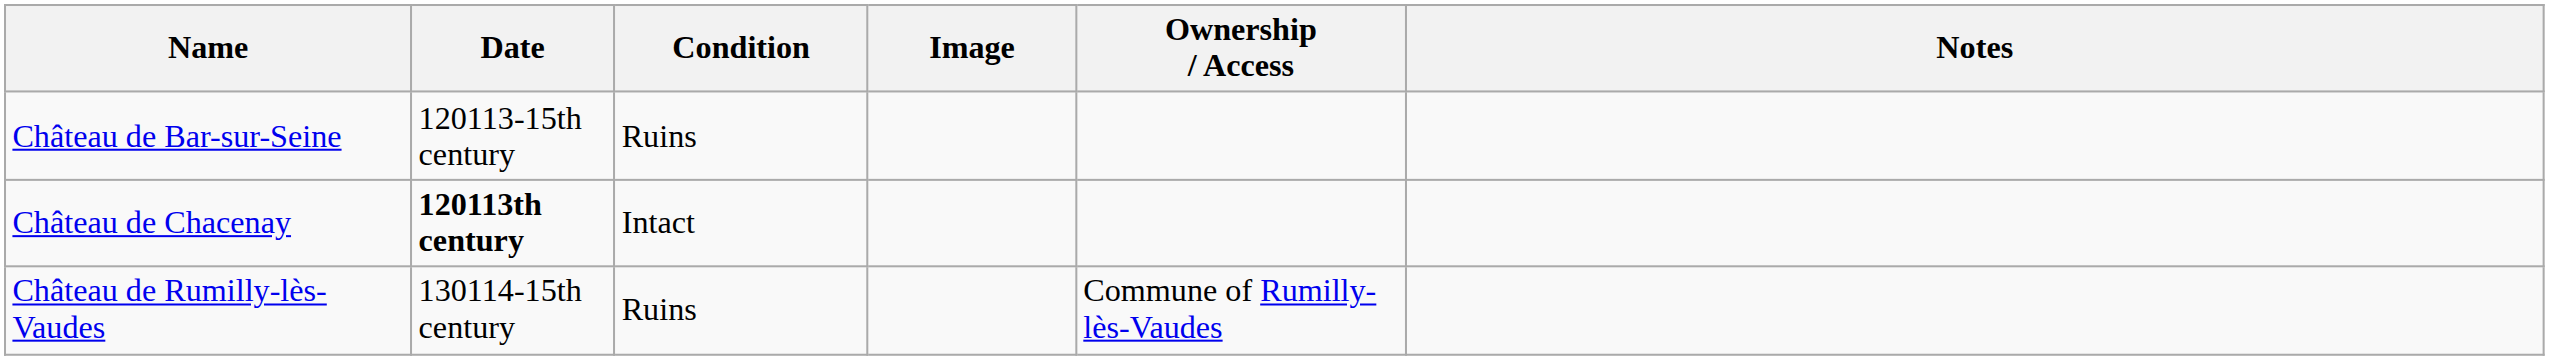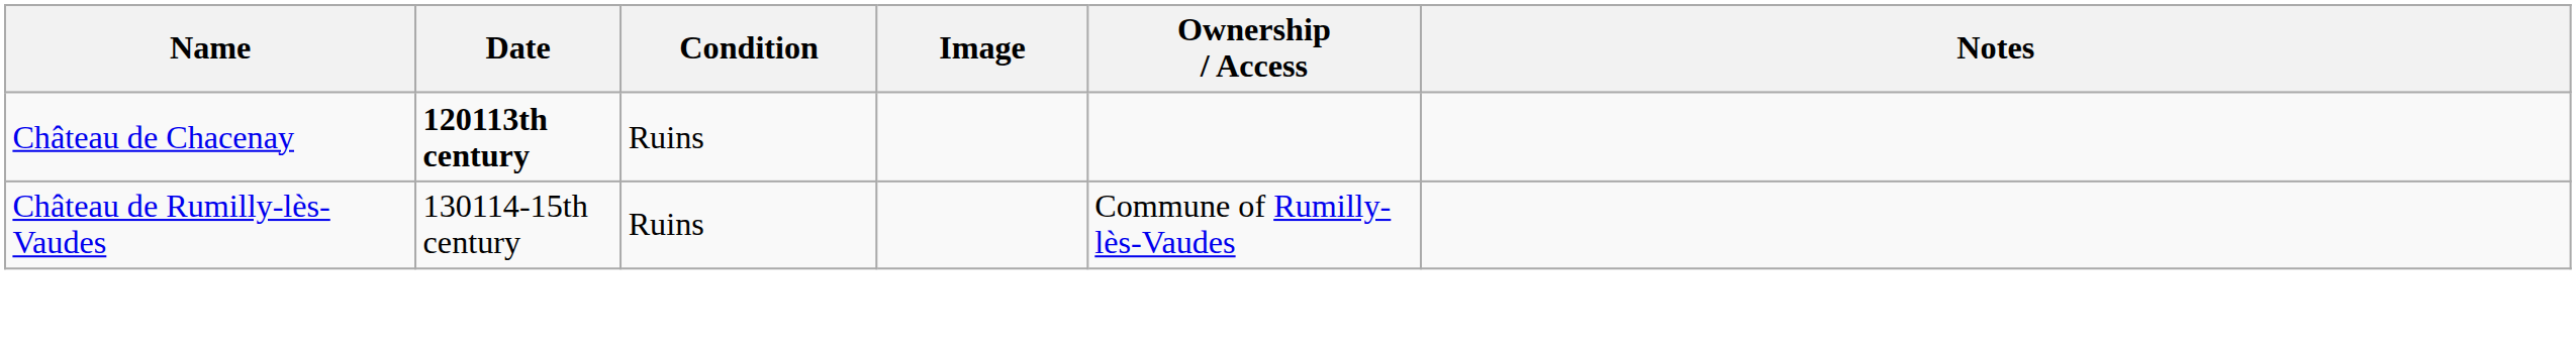- row: Château de Bar-sur-Seine | 120113-15th century | Ruins
Château de Chacenay | Condition: Intact -> Ruins
